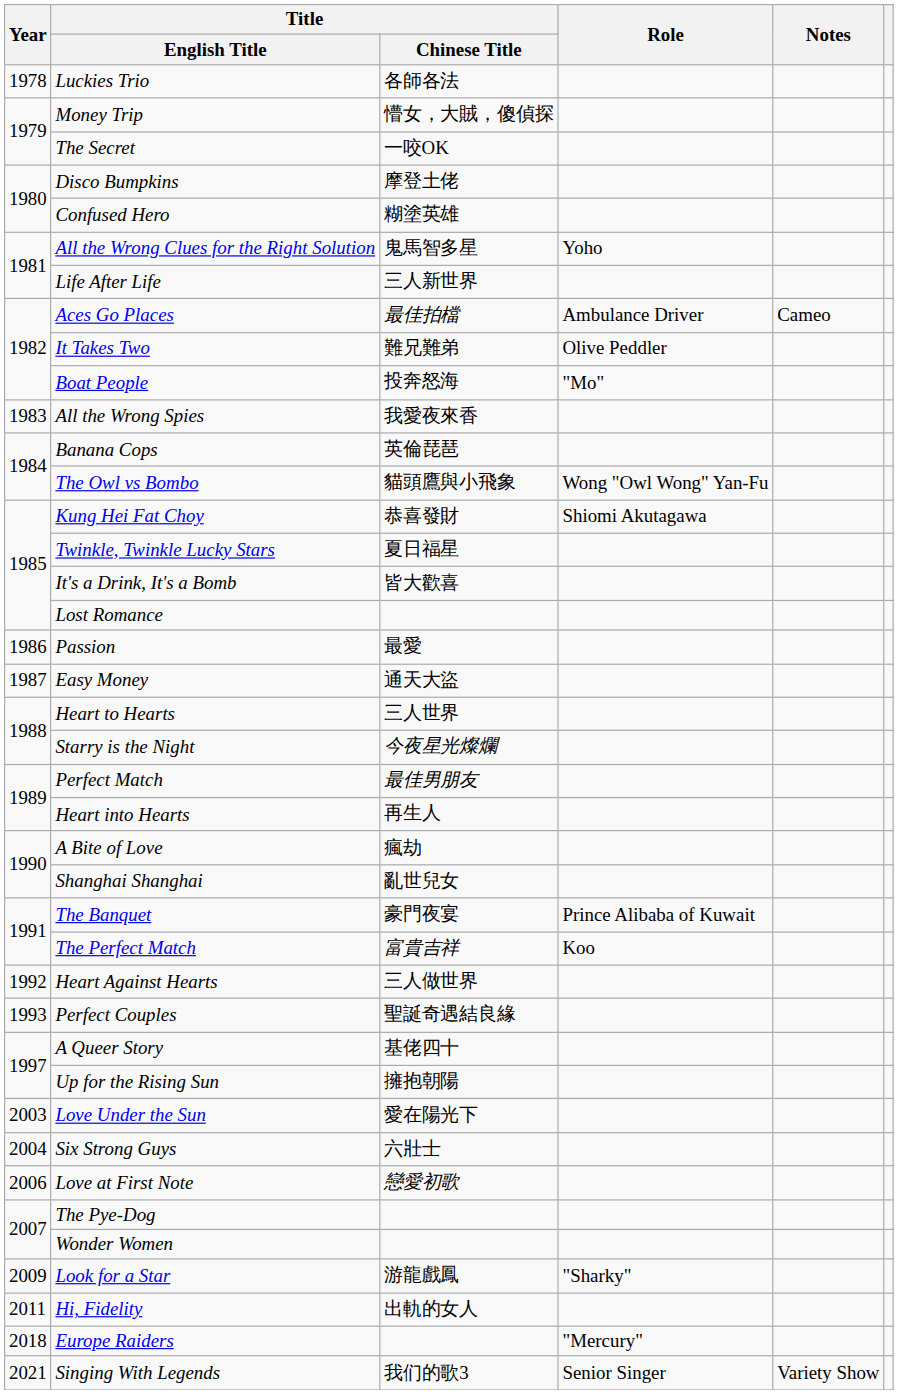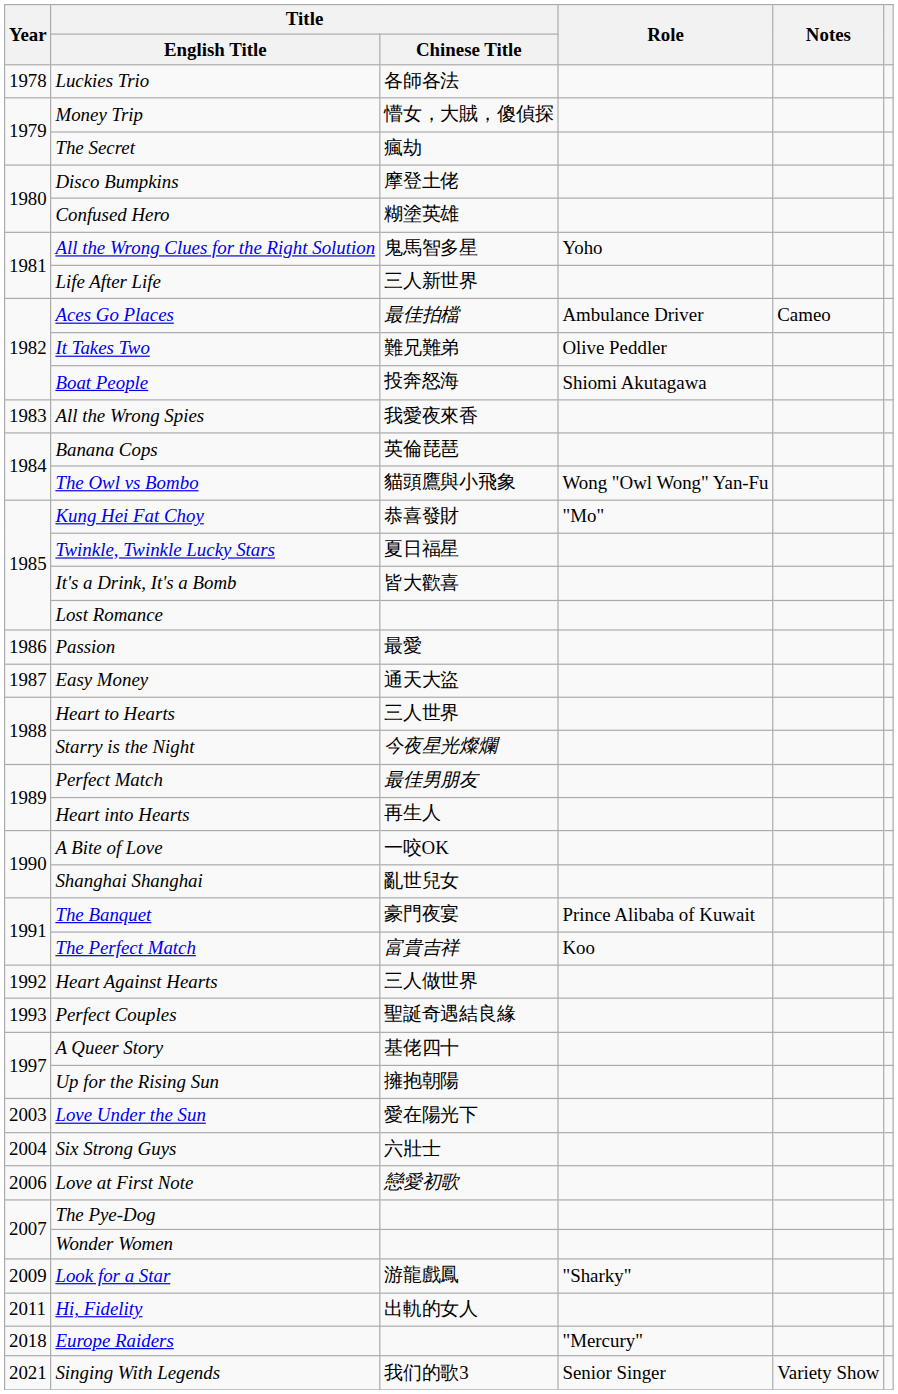The Secret | Title / Chinese Title: 一咬OK -> 瘋劫
Boat People | Role: "Mo" -> Shiomi Akutagawa
Kung Hei Fat Choy | Role: Shiomi Akutagawa -> "Mo"
A Bite of Love | Title / Chinese Title: 瘋劫 -> 一咬OK
